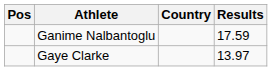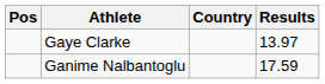rows swapped: Gaye Clarke <-> Ganime Nalbantoglu
